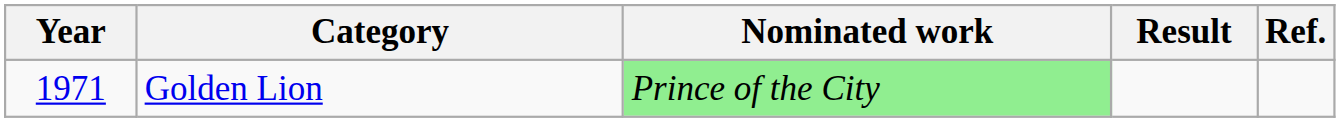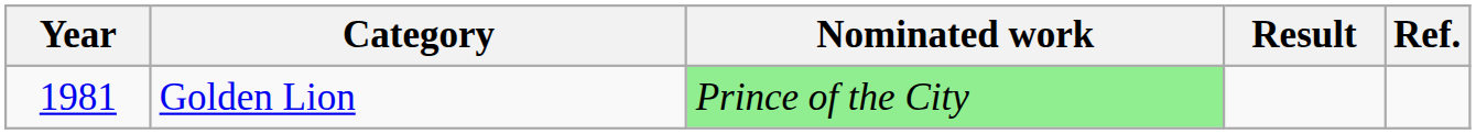Golden Lion | Year: 1971 -> 1981
